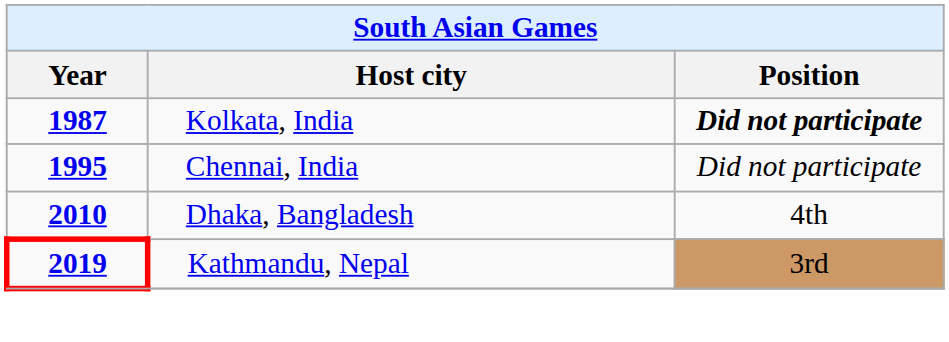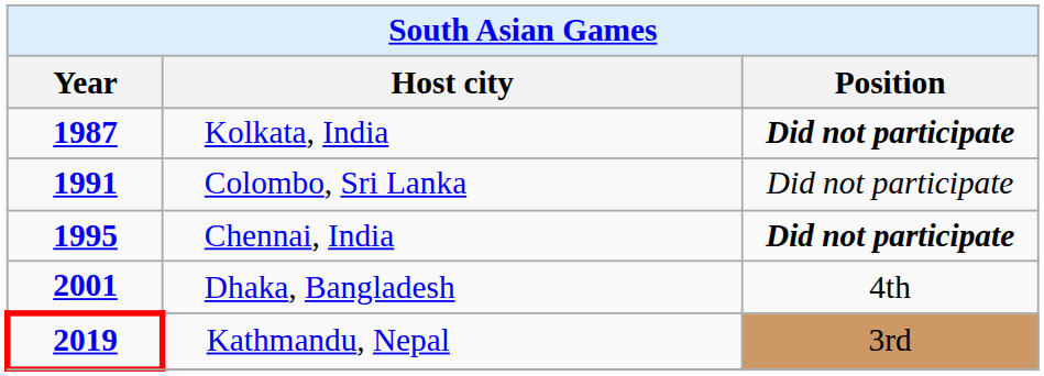+ row: 1991 | Colombo, Sri Lanka | Did not participate
Chennai, India | Position: normal -> bold
Dhaka, Bangladesh | Year: 2010 -> 2001
